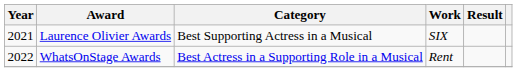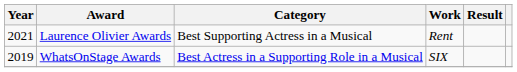Laurence Olivier Awards | Work: SIX -> Rent
WhatsOnStage Awards | Year: 2022 -> 2019
WhatsOnStage Awards | Work: Rent -> SIX
